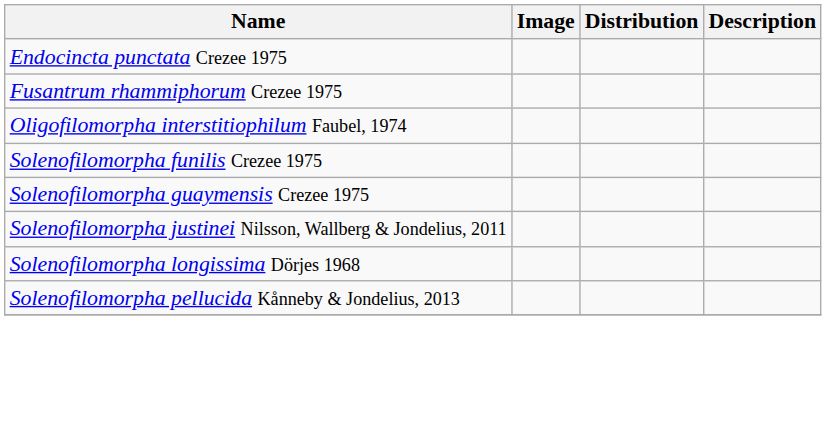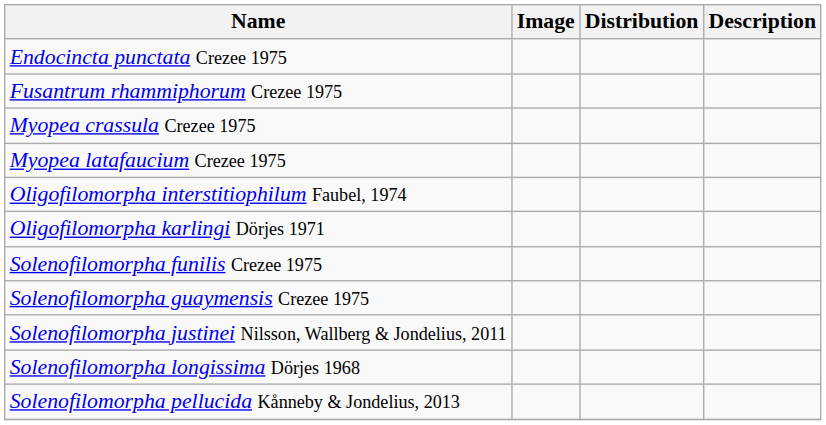+ row: Myopea crassula Crezee 1975
+ row: Myopea latafaucium Crezee 1975
+ row: Oligofilomorpha karlingi Dörjes 1971
